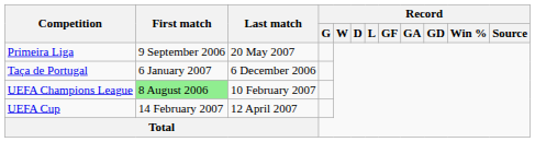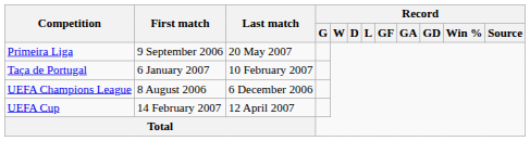Taça de Portugal | Last match: 6 December 2006 -> 10 February 2007
UEFA Champions League | First match: lightgreen background -> no background
UEFA Champions League | Last match: 10 February 2007 -> 6 December 2006
